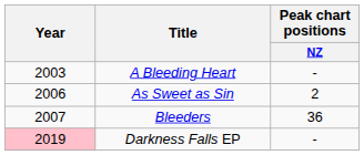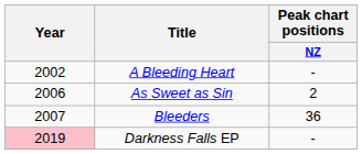A Bleeding Heart | Year: 2003 -> 2002
